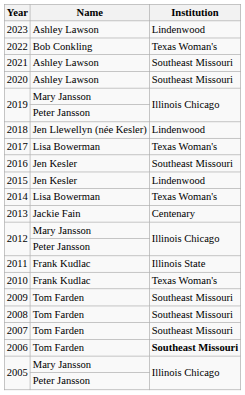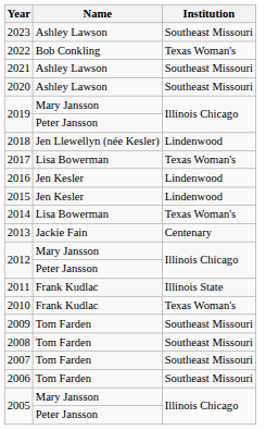2023 | Institution: Lindenwood -> Southeast Missouri
2016 | Institution: Southeast Missouri -> Lindenwood
2006 | Institution: bold -> normal
